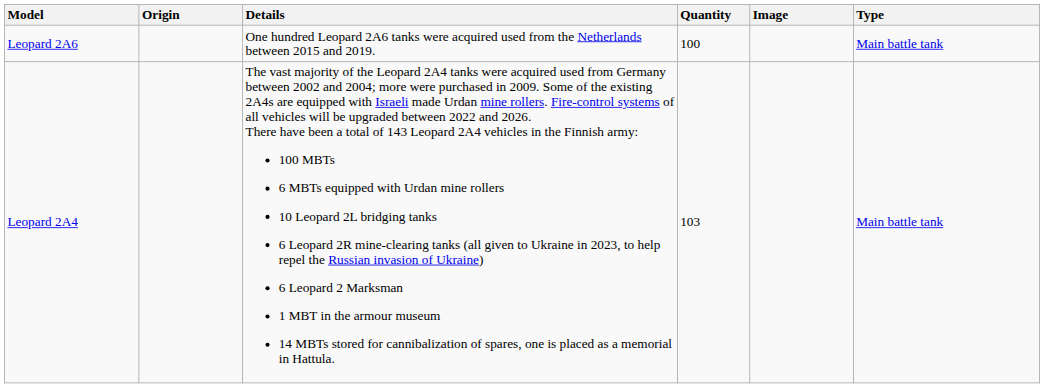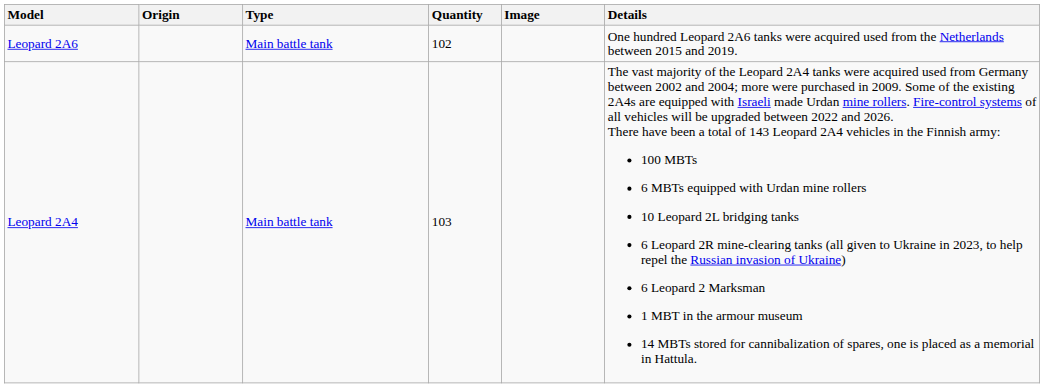columns swapped: Type <-> Details
Leopard 2A6 | Quantity: 100 -> 102
